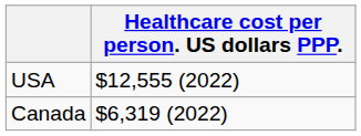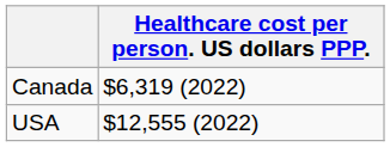rows swapped: Canada <-> USA
